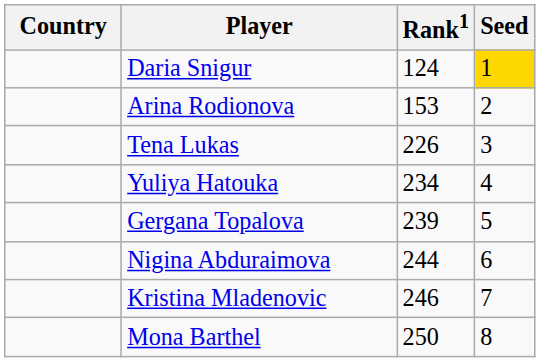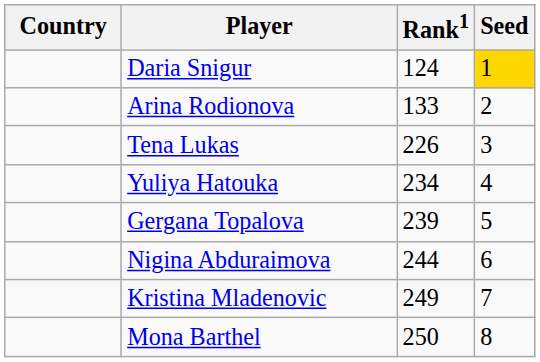Arina Rodionova | Rank1: 153 -> 133
Kristina Mladenovic | Rank1: 246 -> 249
